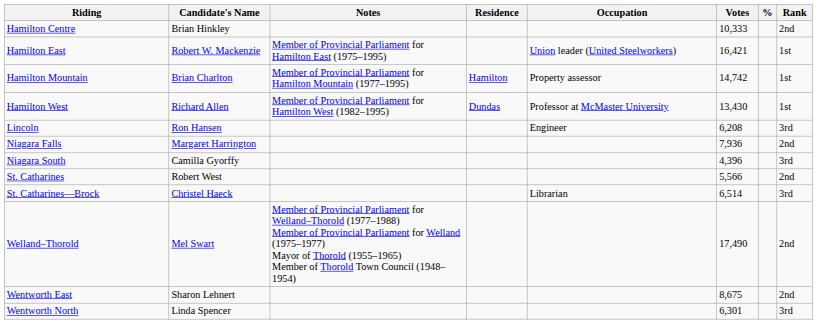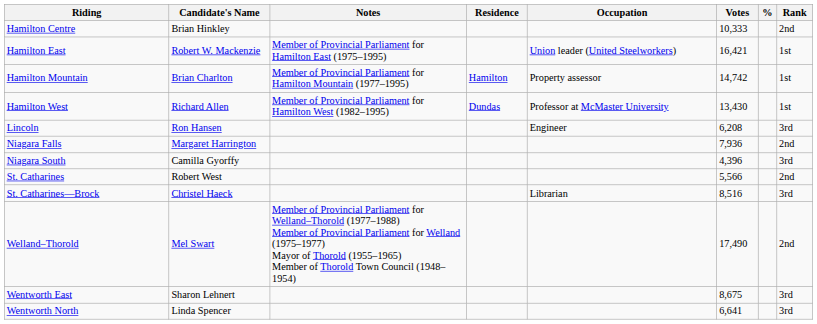St. Catharines—Brock | Votes: 6,514 -> 8,516
Wentworth East | Rank: 2nd -> 3rd
Wentworth North | Votes: 6,301 -> 6,641
